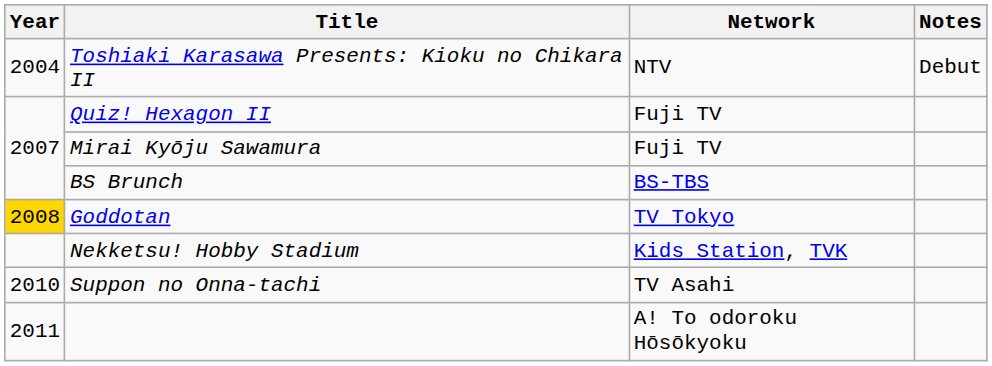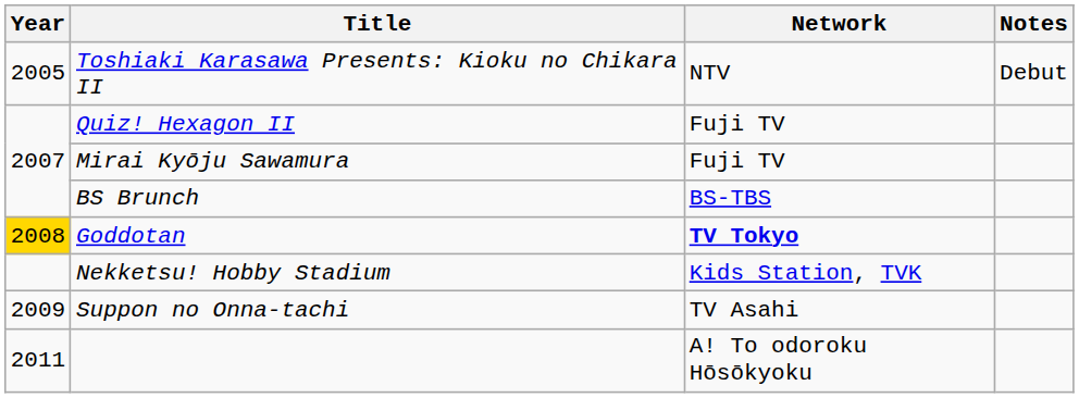Toshiaki Karasawa Presents: Kioku no Chikara II | Year: 2004 -> 2005
Goddotan | Network: normal -> bold
Suppon no Onna-tachi | Year: 2010 -> 2009
